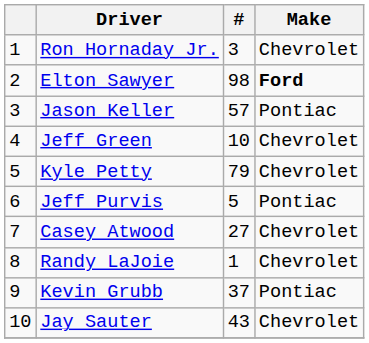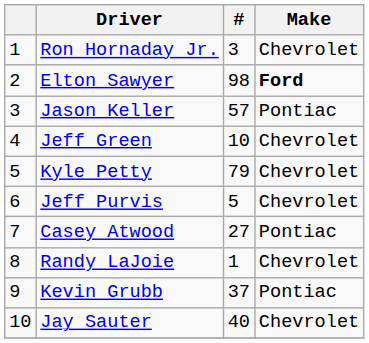Jeff Purvis | Make: Pontiac -> Chevrolet
Casey Atwood | Make: Chevrolet -> Pontiac
Jay Sauter | #: 43 -> 40
